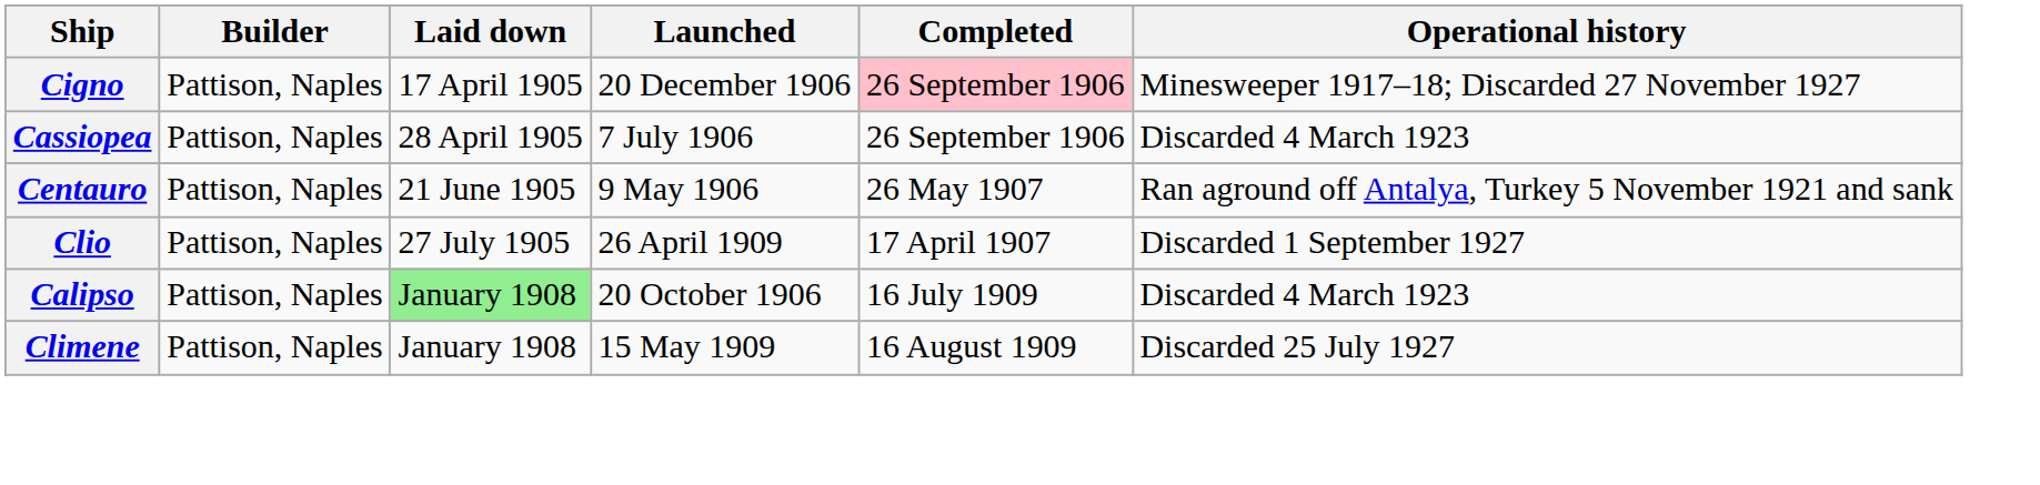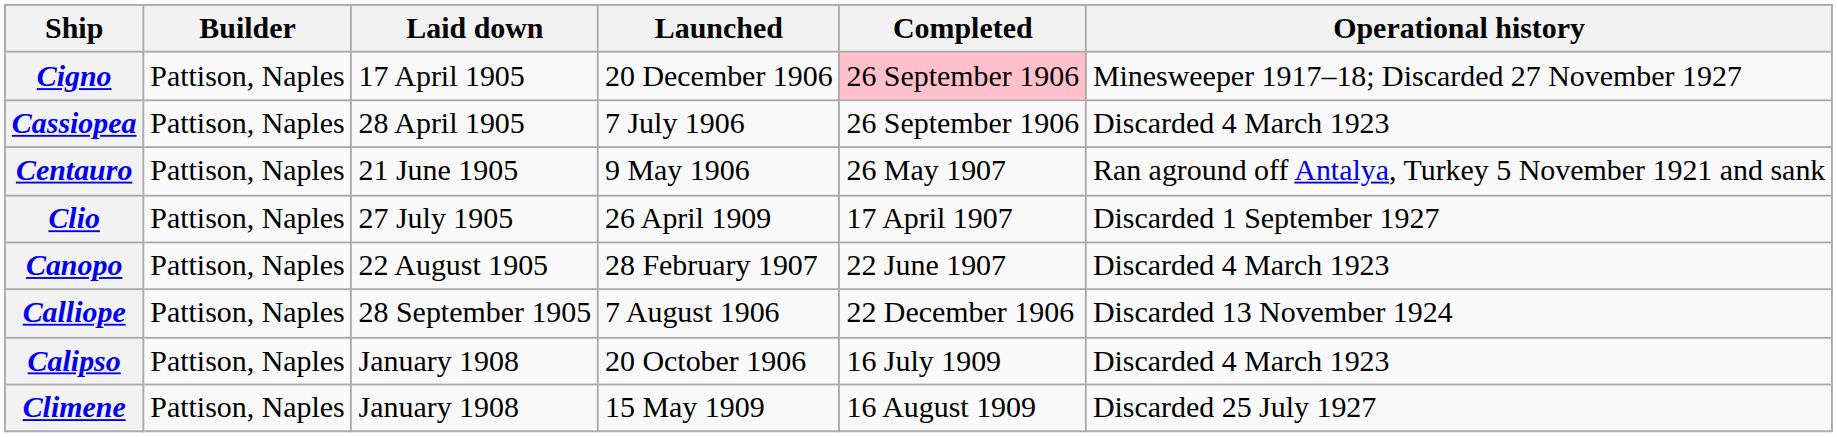+ row: Canopo | Pattison, Naples | 22 August 1905 | 28 February 1907 | 22 June 1907 | Discarded 4 March 1923
+ row: Calliope | Pattison, Naples | 28 September 1905 | 7 August 1906 | 22 December 1906 | Discarded 13 November 1924
Calipso | Laid down: lightgreen background -> no background
